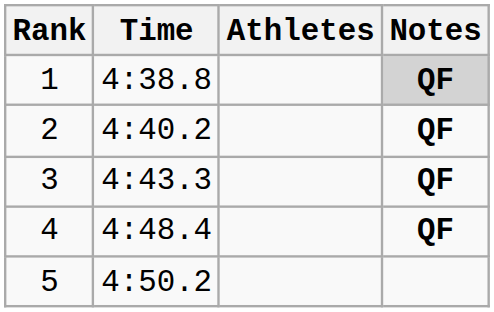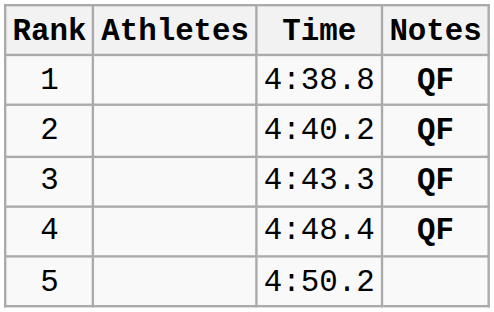columns swapped: Athletes <-> Time
1 | Notes: lightgrey background -> no background
